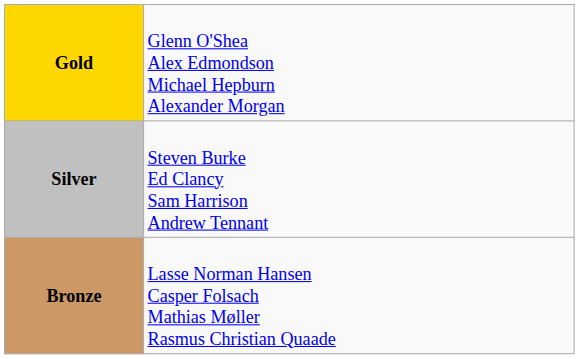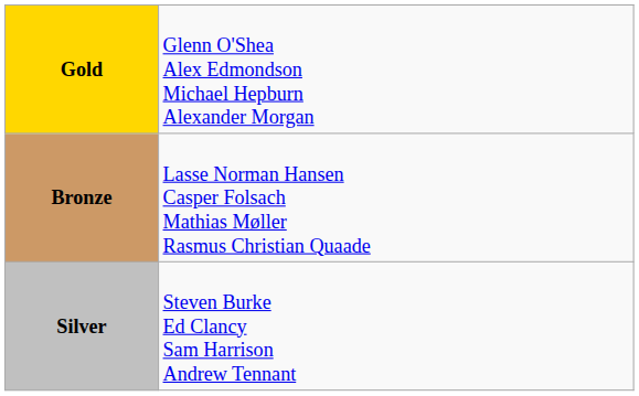rows swapped: Silver <-> Bronze
